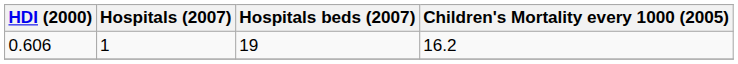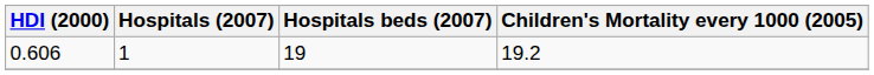0.606 | Children's Mortality every 1000 (2005): 16.2 -> 19.2
